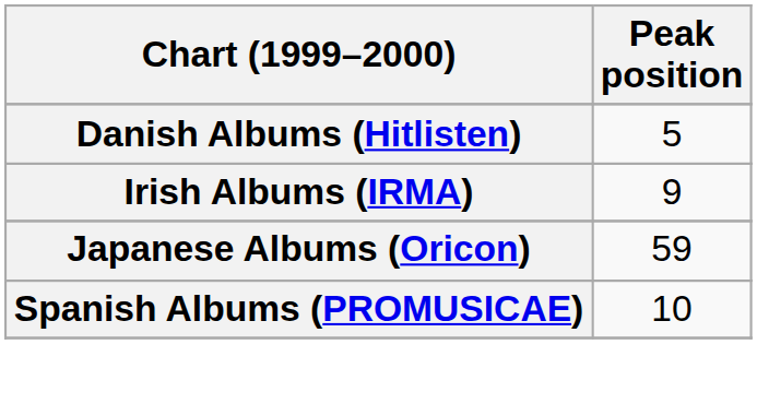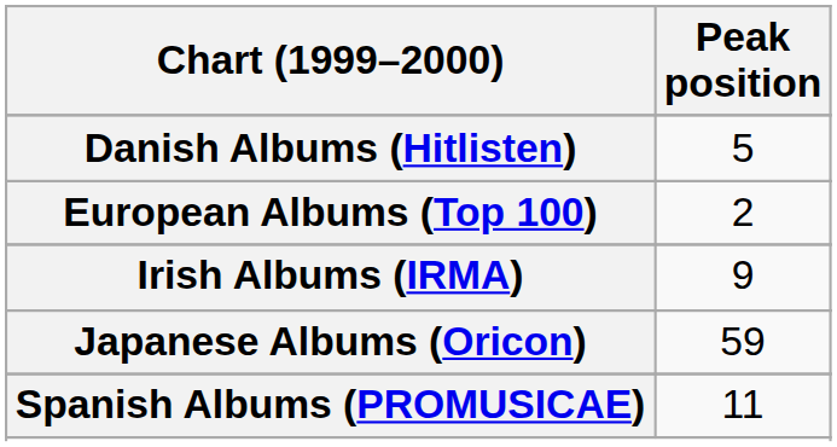+ row: European Albums (Top 100) | 2
Spanish Albums (PROMUSICAE) | Peak position: 10 -> 11
